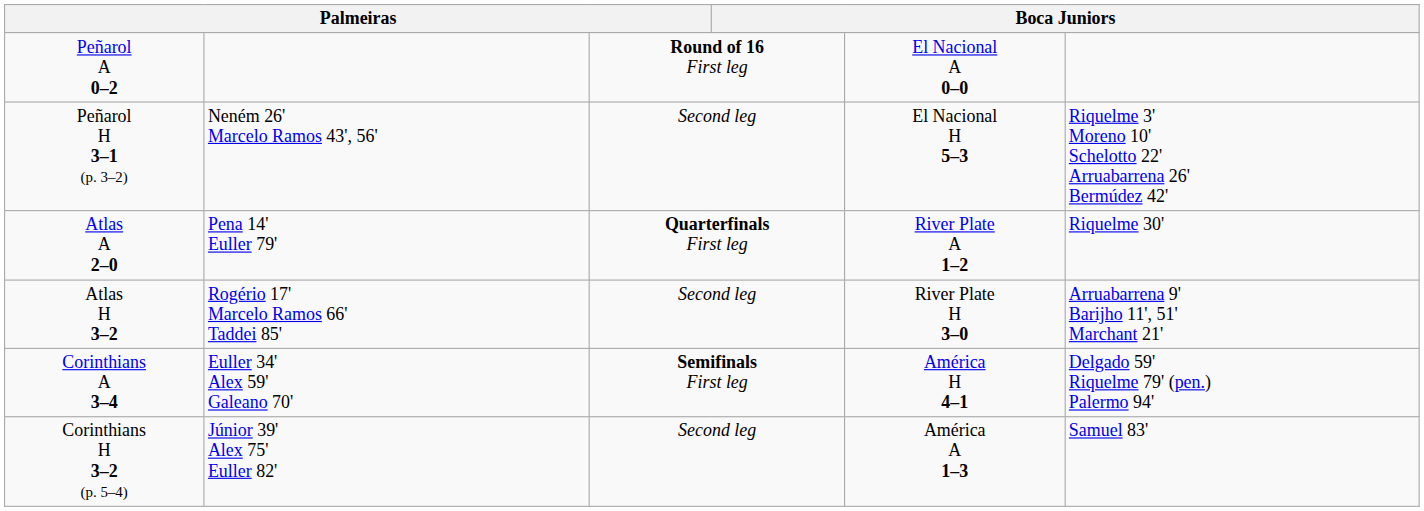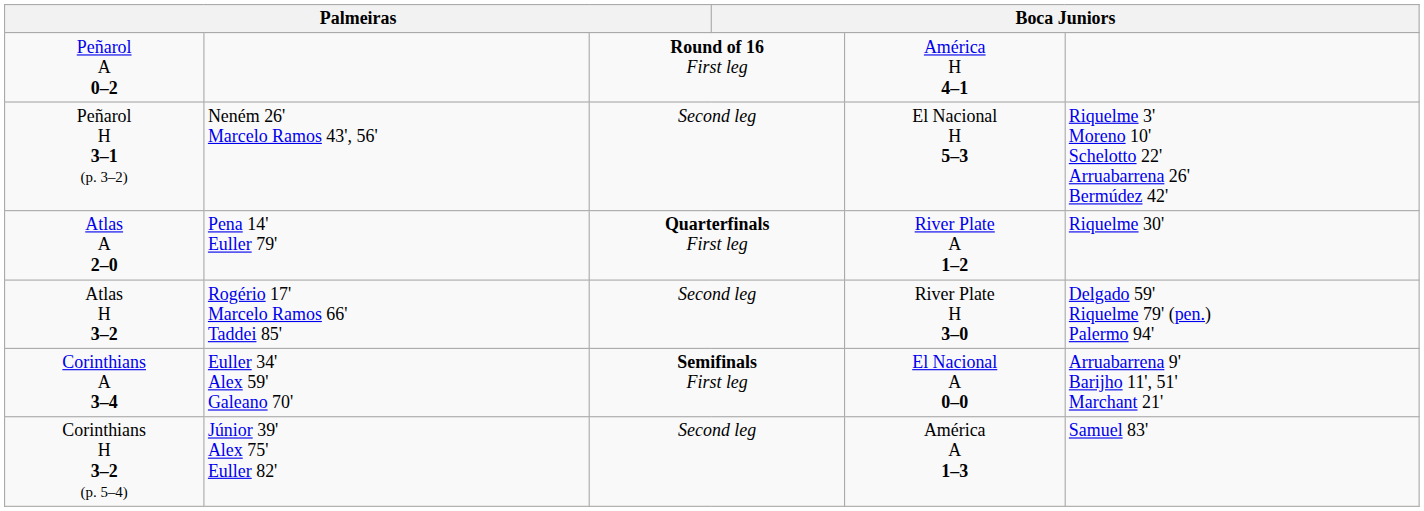Peñarol A 0–2 | column 5: El Nacional A 0–0 -> América H 4–1
Atlas H 3–2 | column 6: Arruabarrena 9' Barijho 11', 51' Marchant 21' -> Delgado 59' Riquelme 79' (pen.) Palermo 94'
Corinthians A 3–4 | column 5: América H 4–1 -> El Nacional A 0–0
Corinthians A 3–4 | column 6: Delgado 59' Riquelme 79' (pen.) Palermo 94' -> Arruabarrena 9' Barijho 11', 51' Marchant 21'
